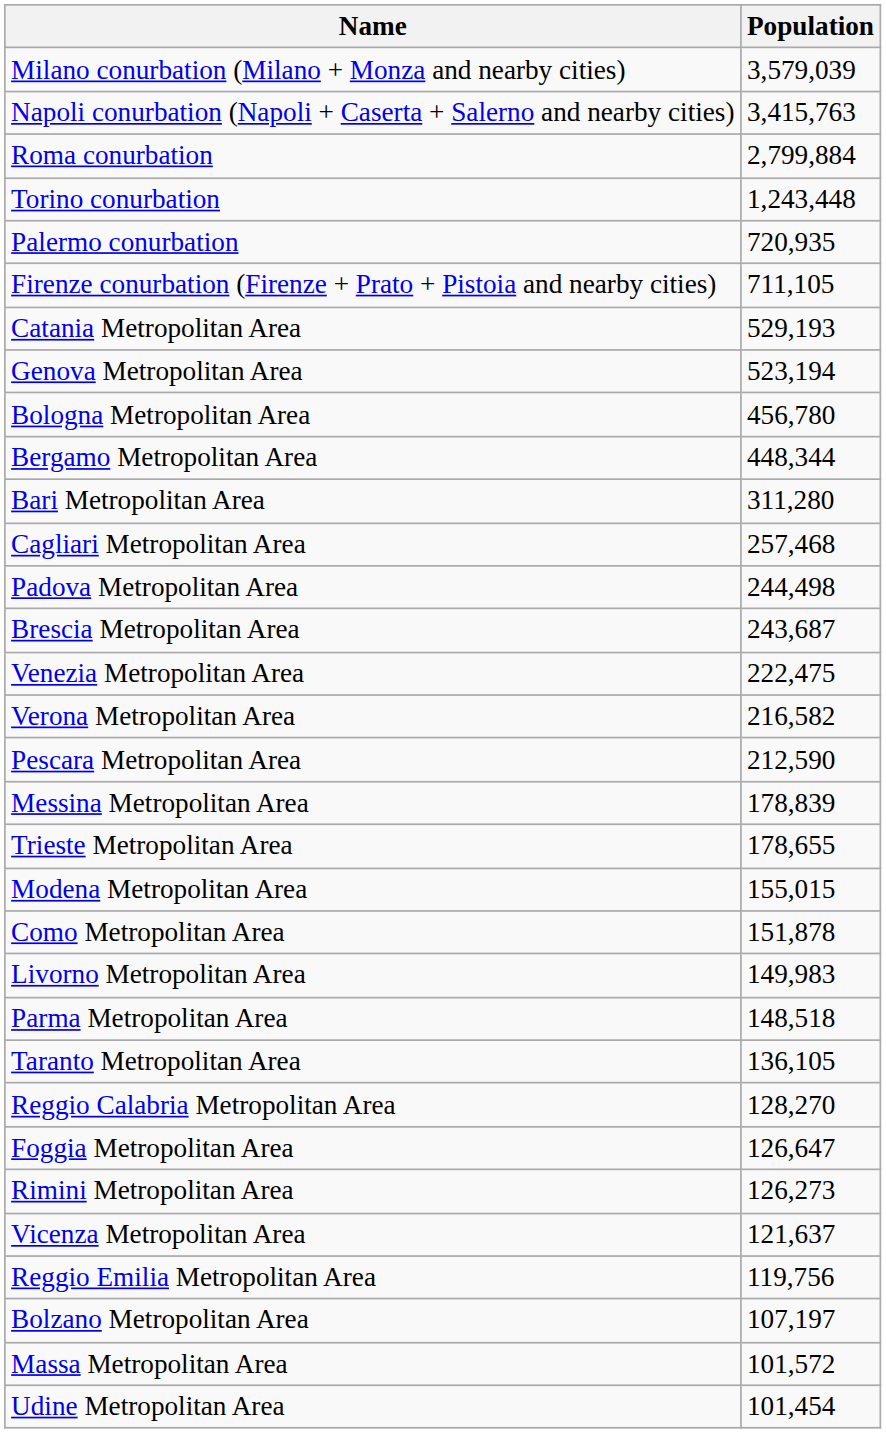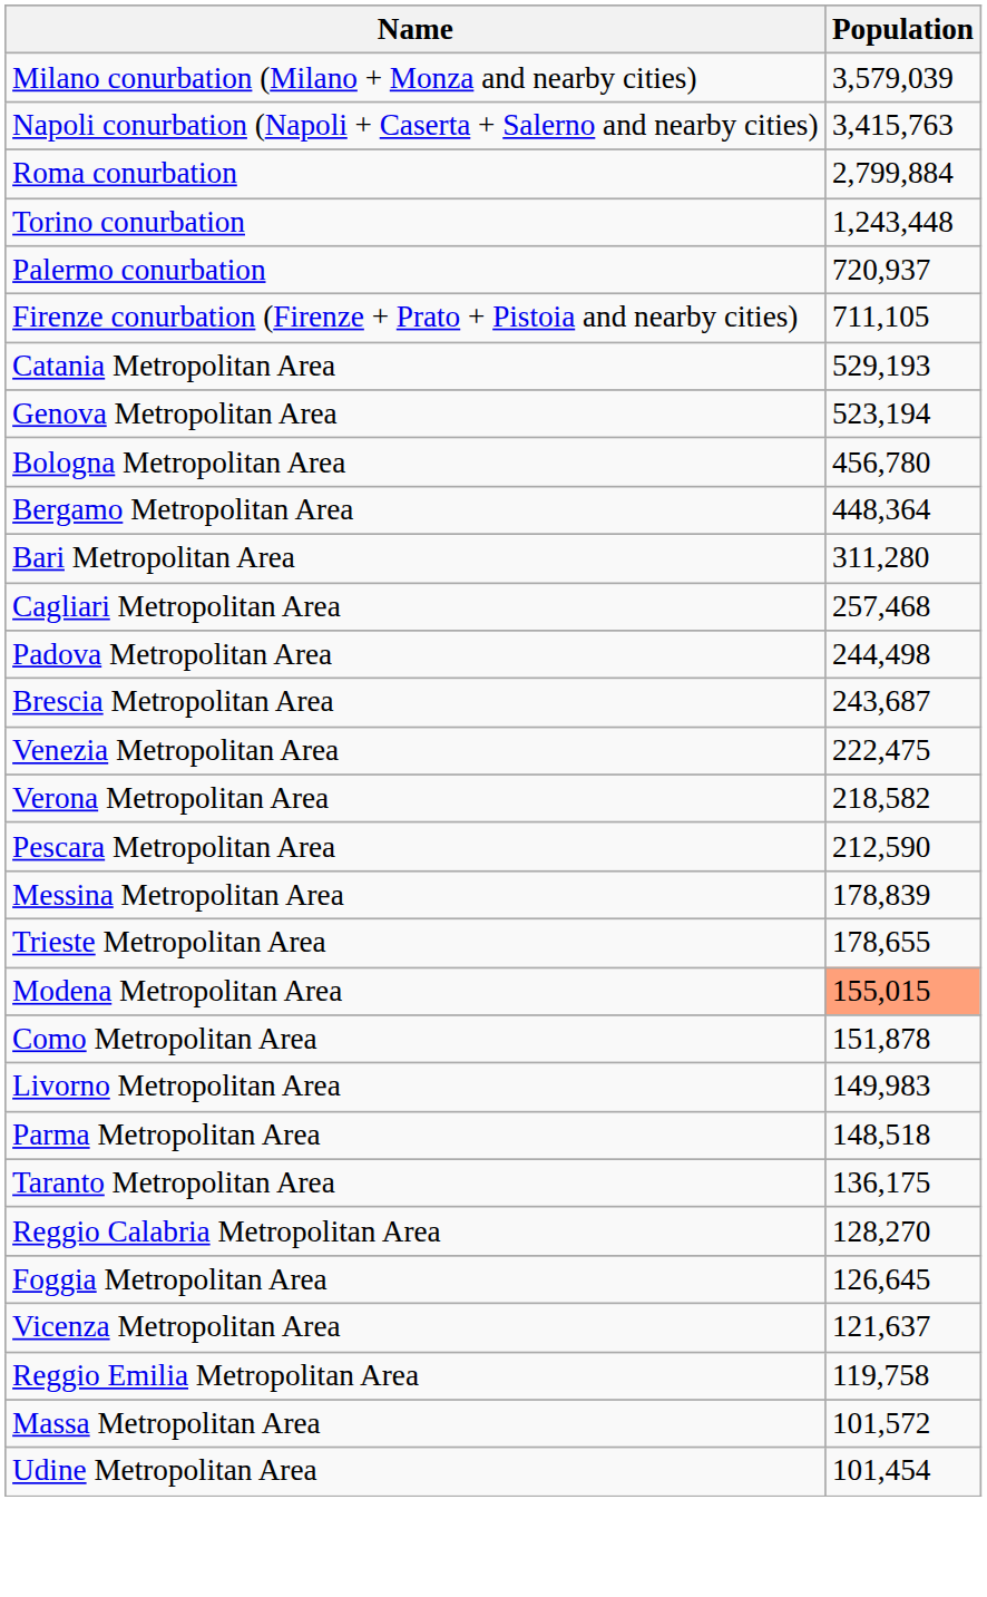Palermo conurbation | Population: 720,935 -> 720,937
Bergamo Metropolitan Area | Population: 448,344 -> 448,364
Verona Metropolitan Area | Population: 216,582 -> 218,582
Modena Metropolitan Area | Population: no background -> lightsalmon background
Taranto Metropolitan Area | Population: 136,105 -> 136,175
Foggia Metropolitan Area | Population: 126,647 -> 126,645
- row: Rimini Metropolitan Area | 126,273
Reggio Emilia Metropolitan Area | Population: 119,756 -> 119,758
- row: Bolzano Metropolitan Area | 107,197
